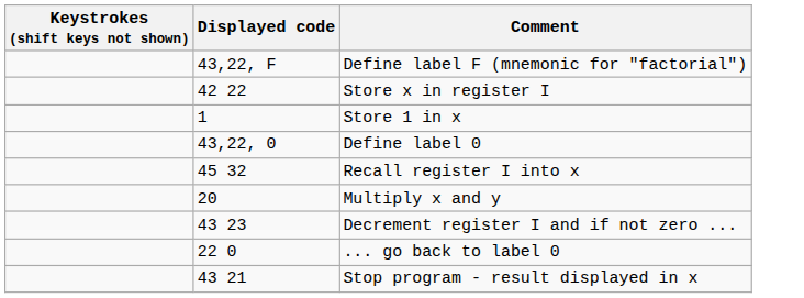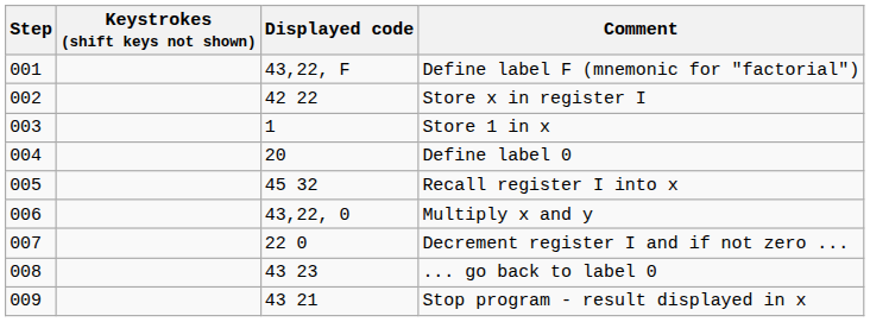+ column: Step | 001 | 002 | 003 | 004 | 005 | 006 | 007 | 008 | 009
Define label 0 | Displayed code: 43,22, 0 -> 20
Multiply x and y | Displayed code: 20 -> 43,22, 0
Decrement register I and if not zero ... | Displayed code: 43 23 -> 22 0
... go back to label 0 | Displayed code: 22 0 -> 43 23
